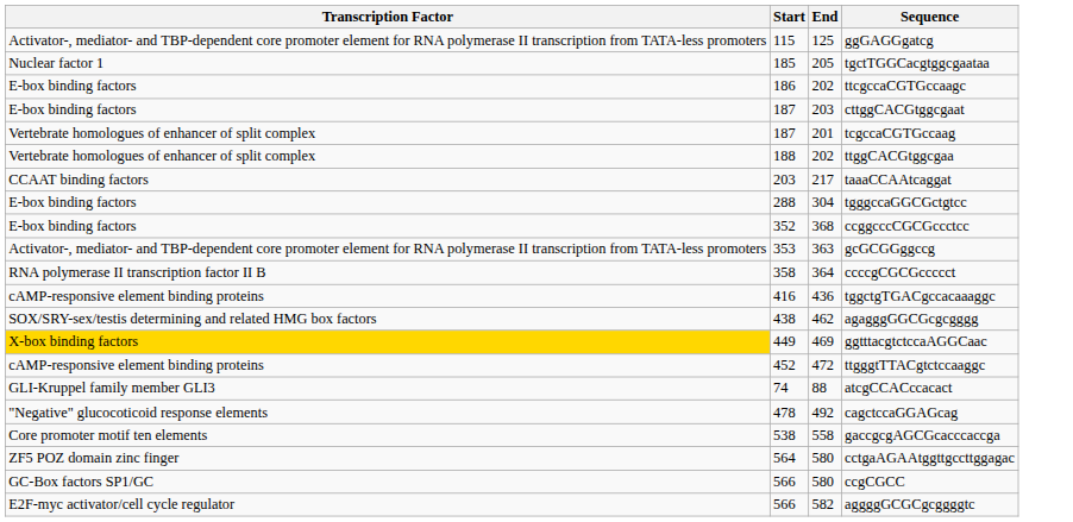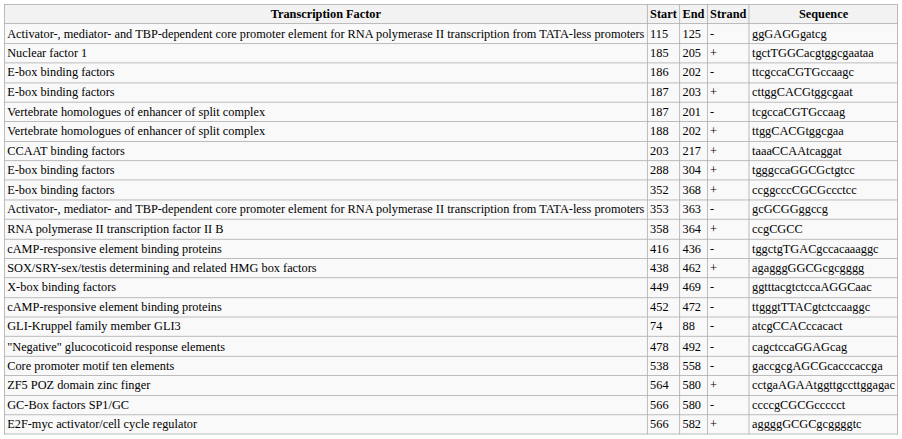+ column: Strand | - | + | - | + | - | + | + | + | + | - | + | - | + | - | - | - | - | - | + | - | +
358 | Sequence: ccccgCGCGccccct -> ccgCGCC
449 | Transcription Factor: gold background -> no background
566 / 580 | Sequence: ccgCGCC -> ccccgCGCGccccct
